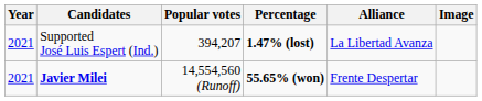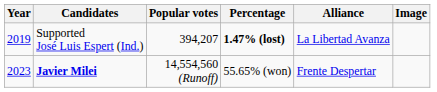Supported José Luis Espert (Ind.) | Year: 2021 -> 2019
Javier Milei | Year: 2021 -> 2023
Javier Milei | Percentage: bold -> normal
